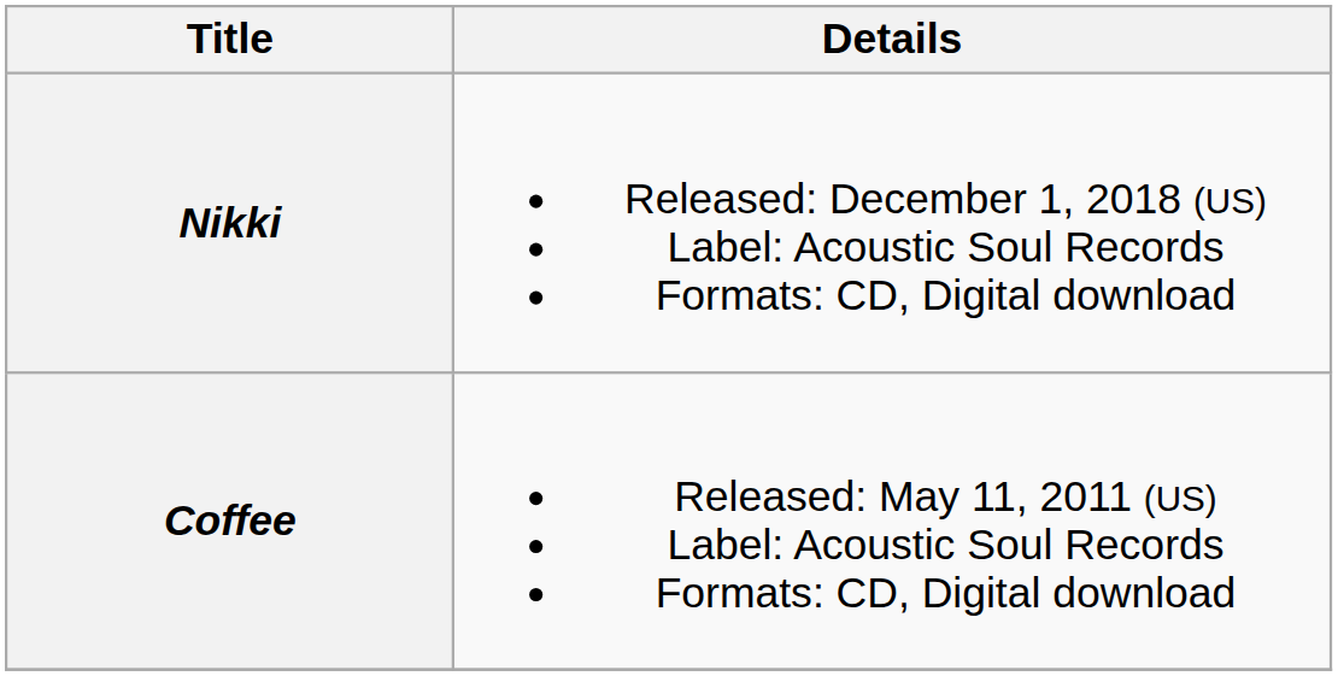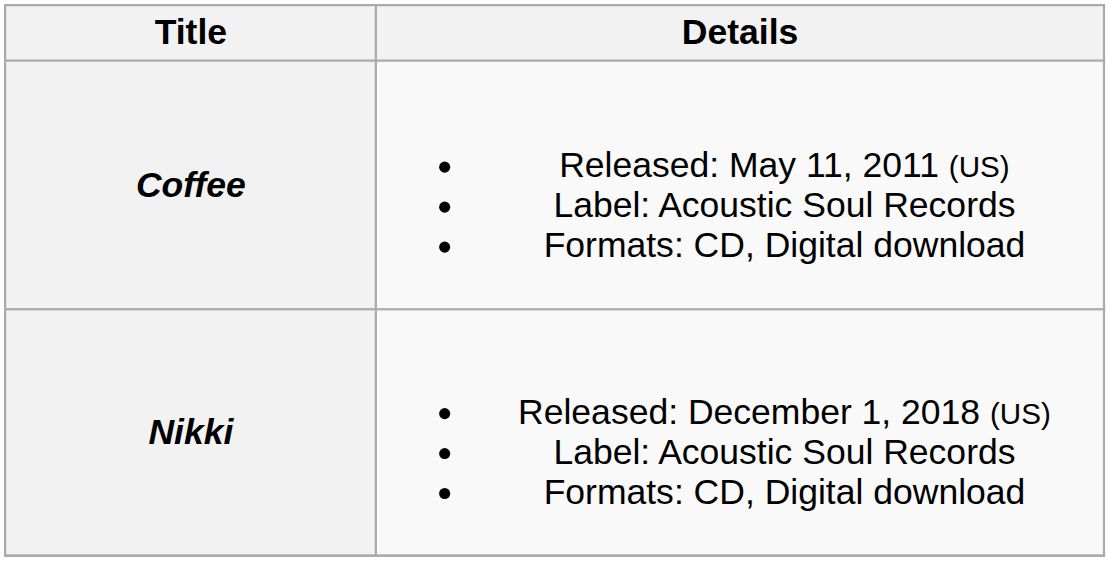rows swapped: Coffee <-> Nikki
